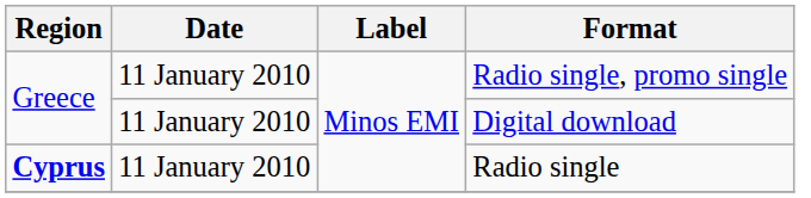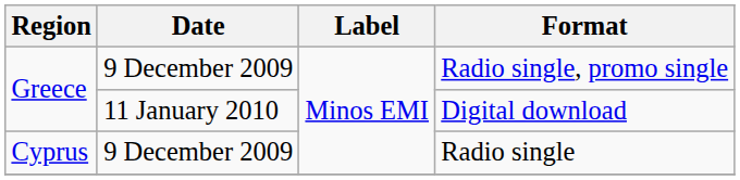Radio single, promo single | Date: 11 January 2010 -> 9 December 2009
Radio single | Region: bold -> normal
Radio single | Date: 11 January 2010 -> 9 December 2009
